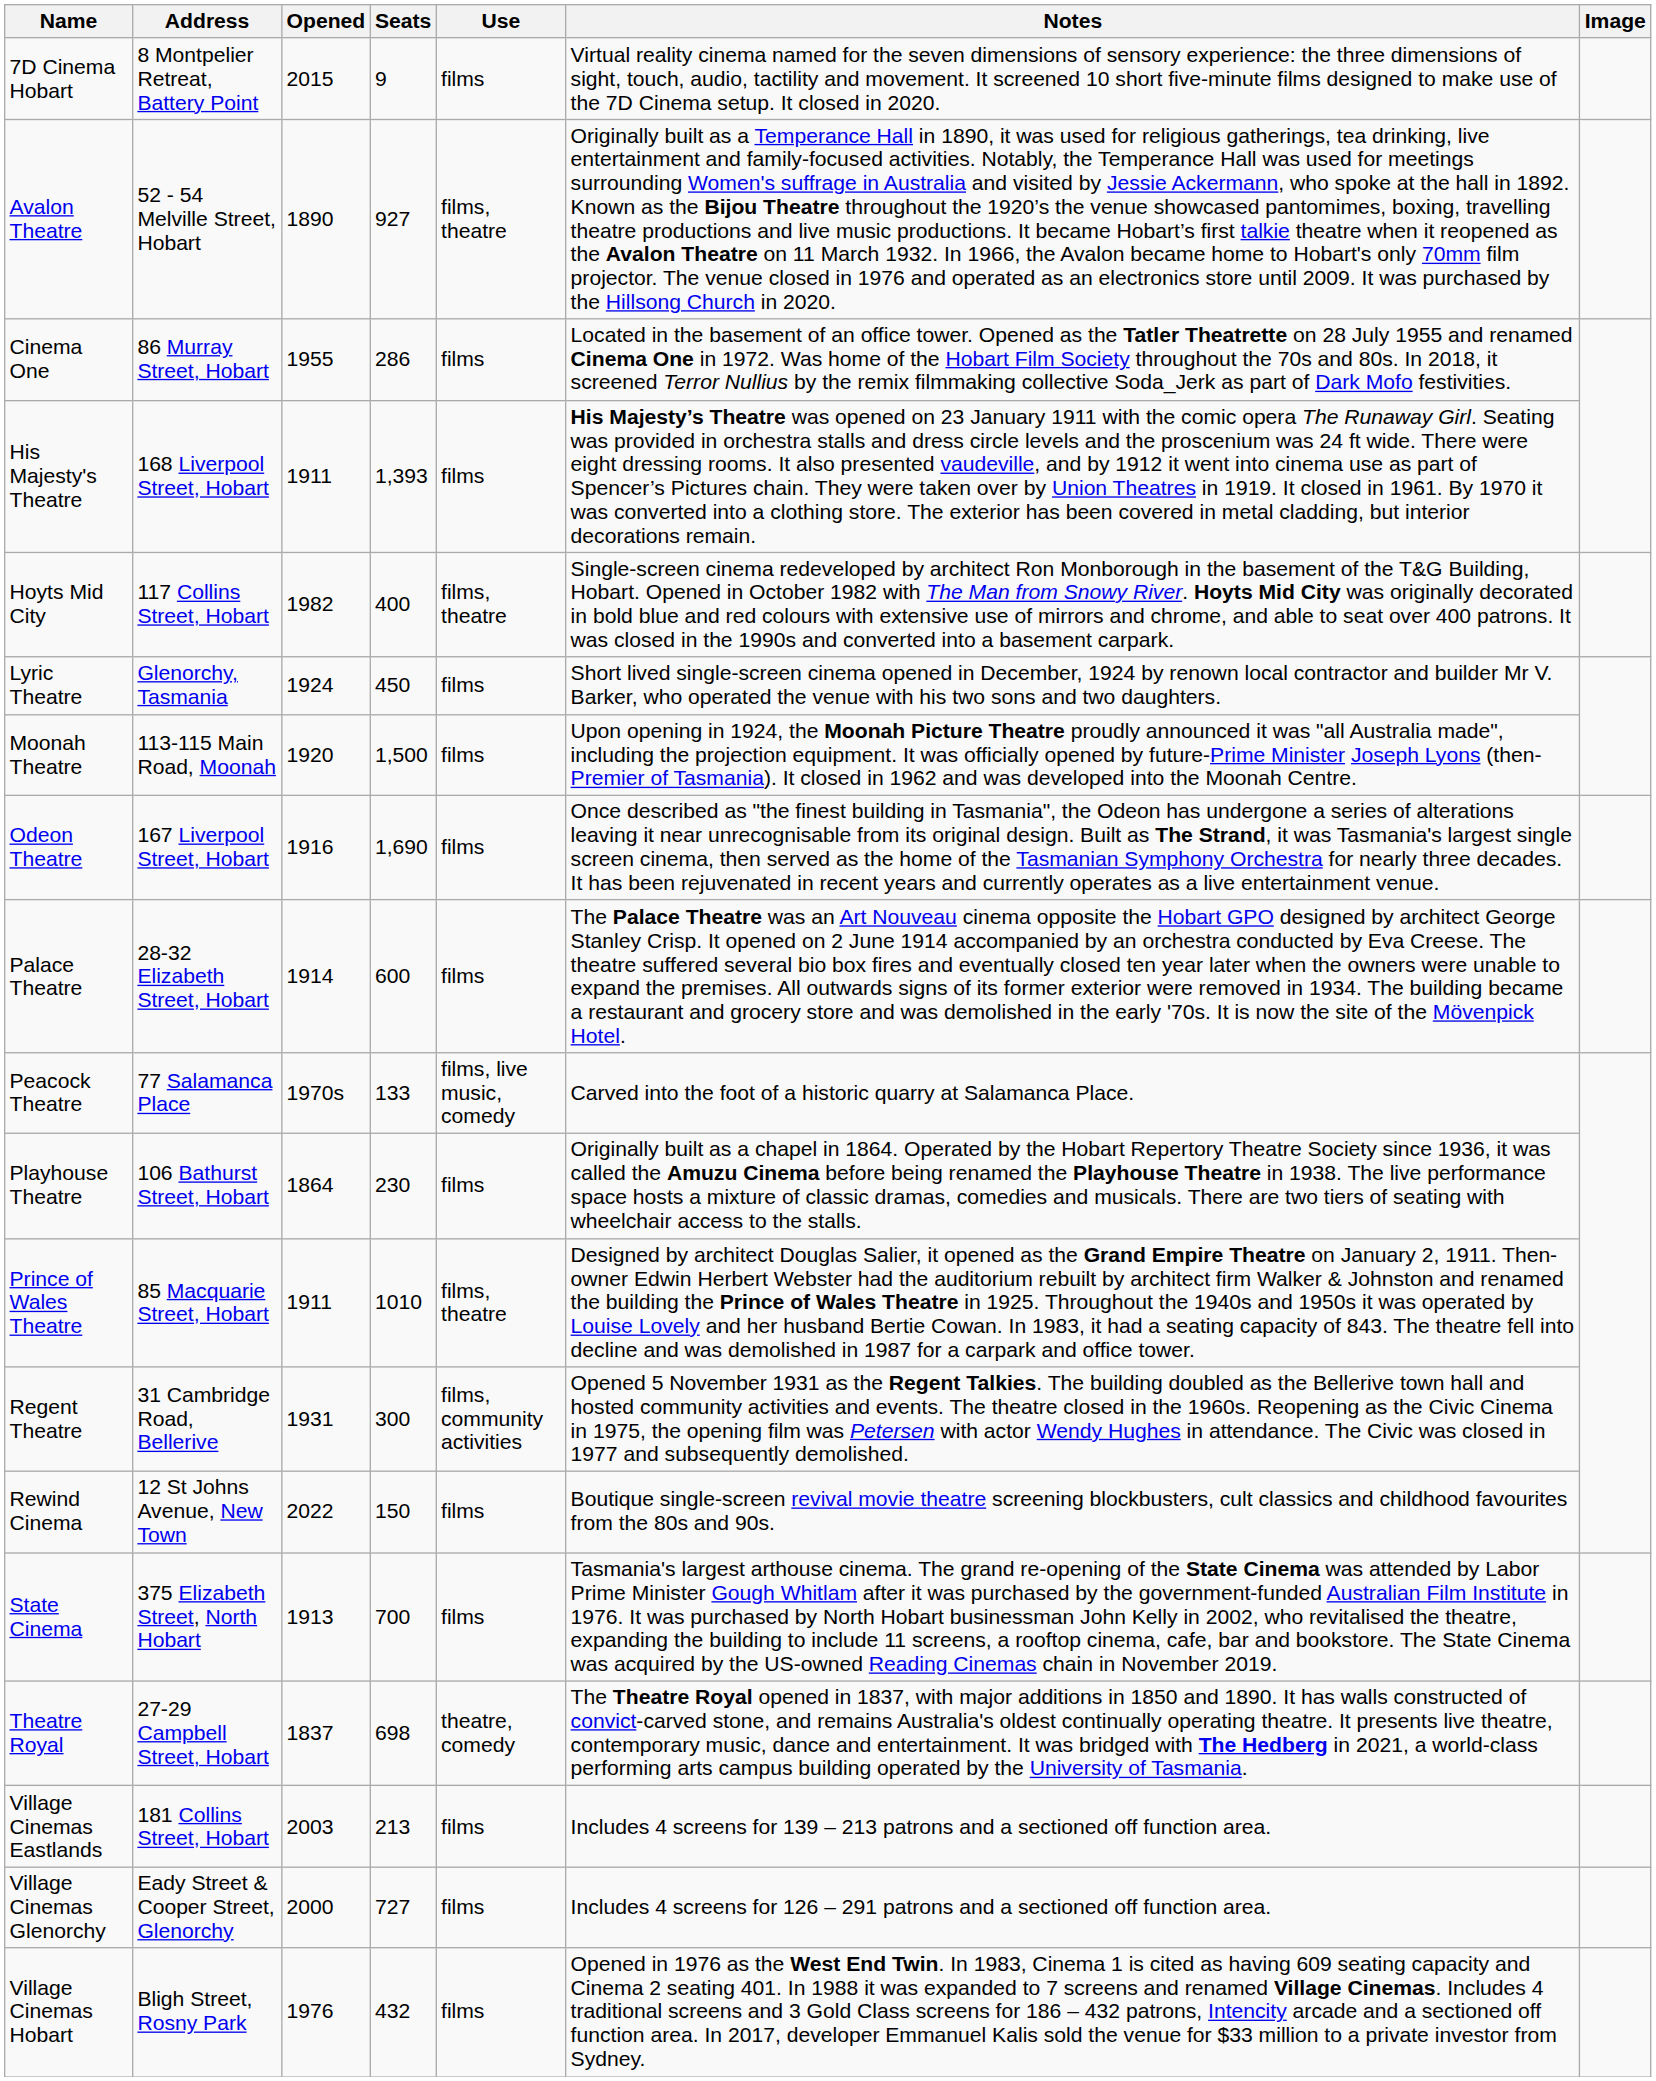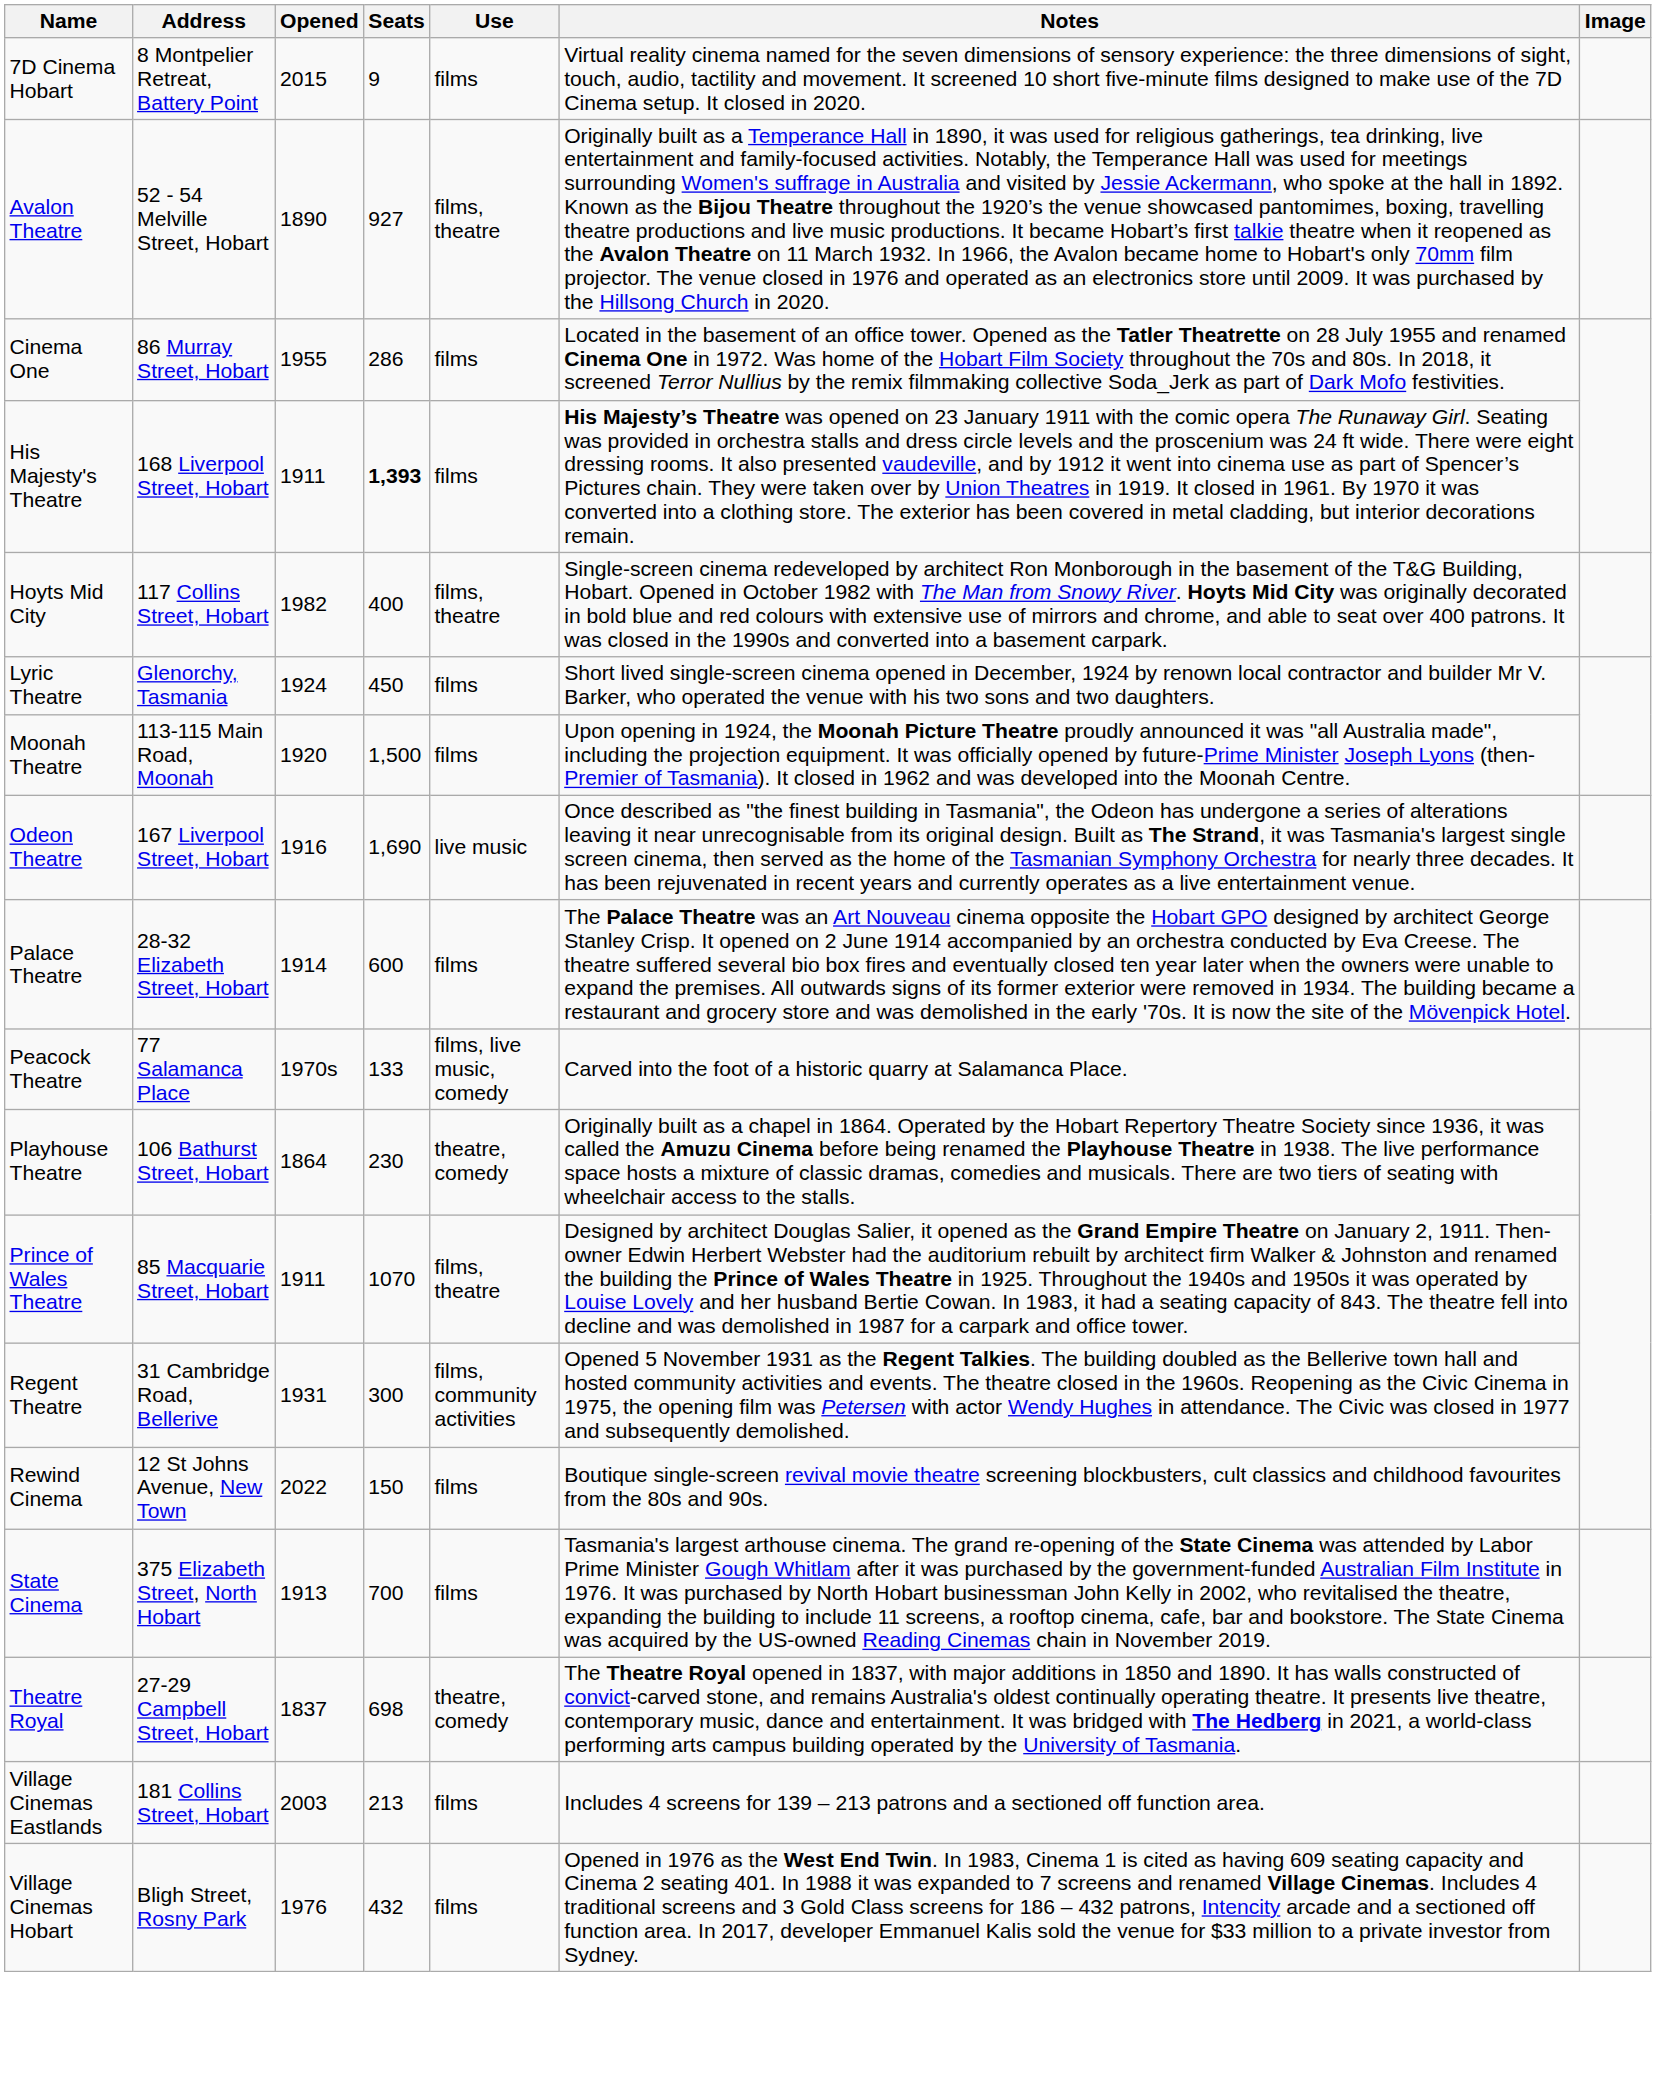His Majesty's Theatre | Seats: normal -> bold
Odeon Theatre | Use: films -> live music
Playhouse Theatre | Use: films -> theatre, comedy
Prince of Wales Theatre | Seats: 1010 -> 1070
- row: Village Cinemas Glenorchy | Eady Street & Cooper Street, Glenorchy | 2000 | 727 | films | Includes 4 screens for 126 – 291 patrons and a sectioned off function area.
